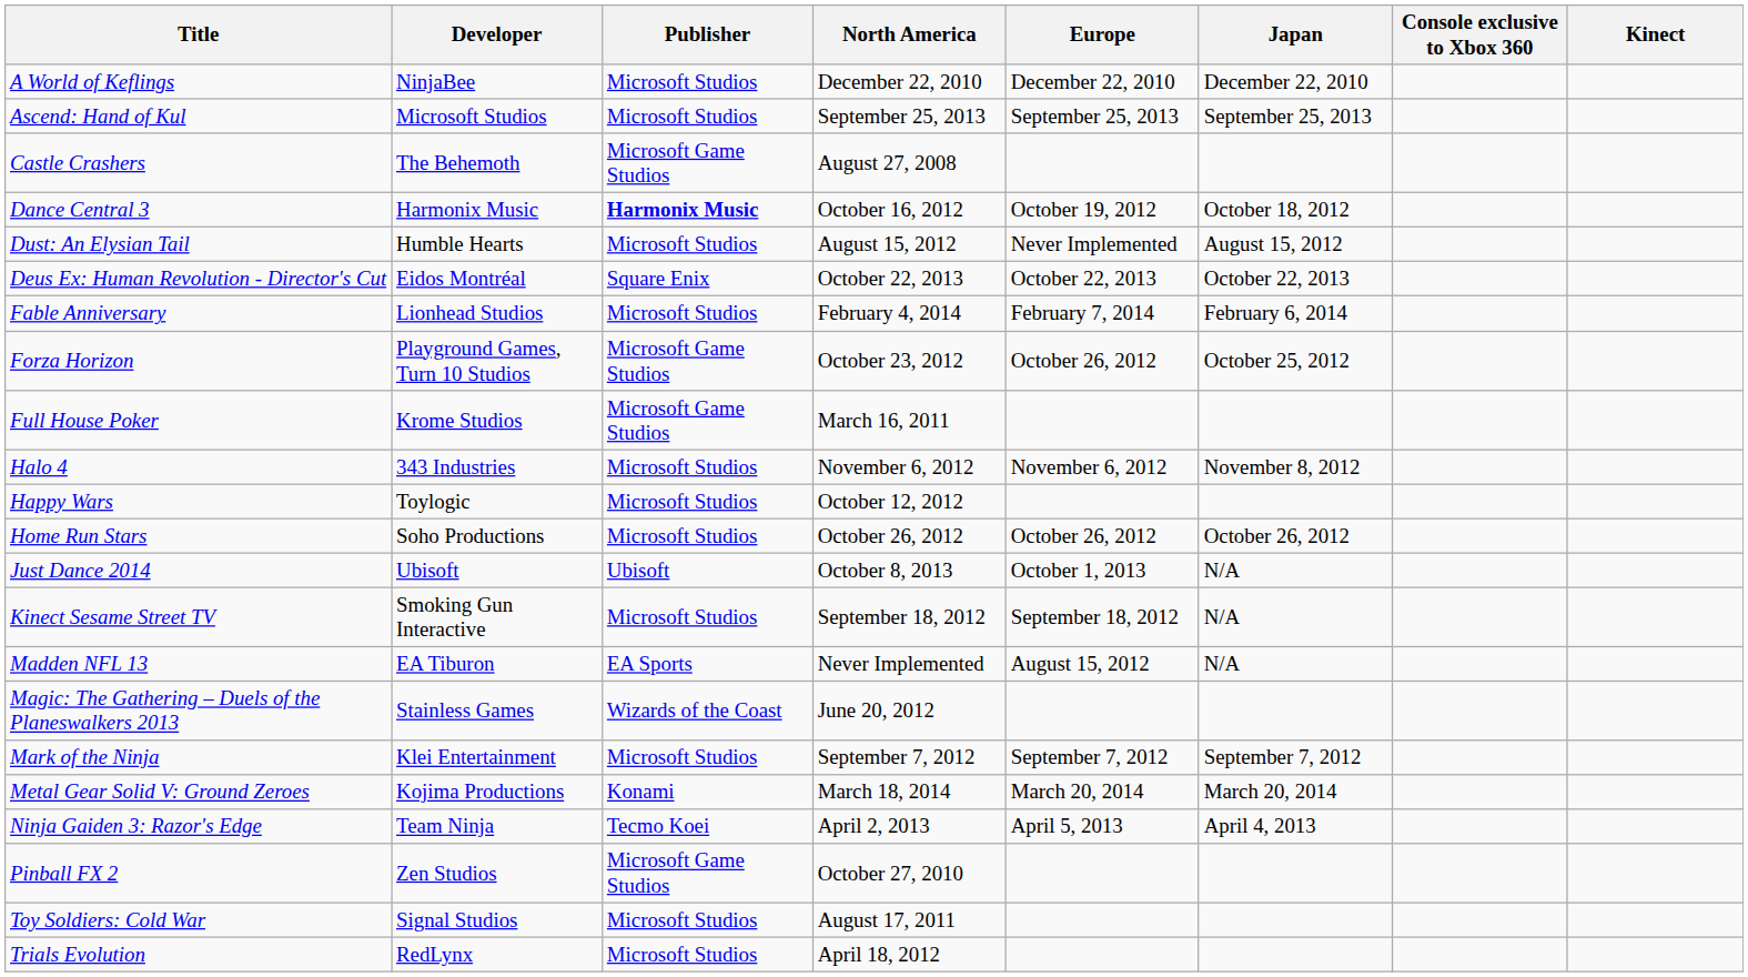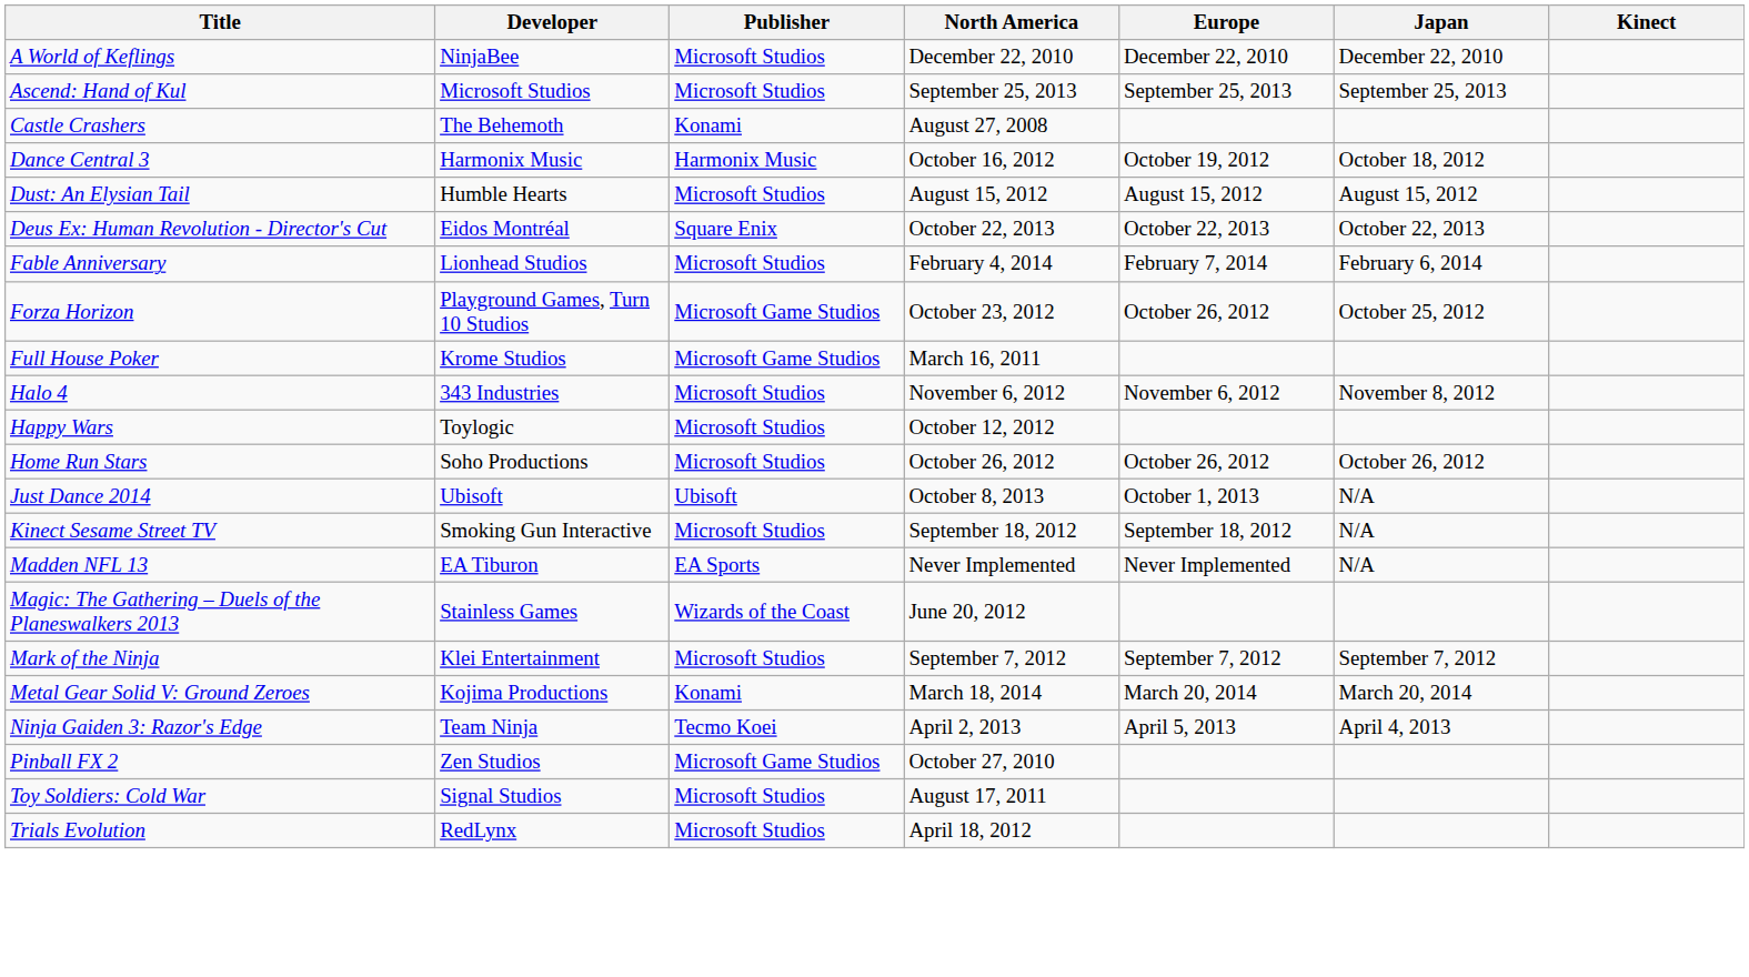- column: Console exclusive to Xbox 360
Castle Crashers | Publisher: Microsoft Game Studios -> Konami
Dance Central 3 | Publisher: bold -> normal
Dust: An Elysian Tail | Europe: Never Implemented -> August 15, 2012
Madden NFL 13 | Europe: August 15, 2012 -> Never Implemented
